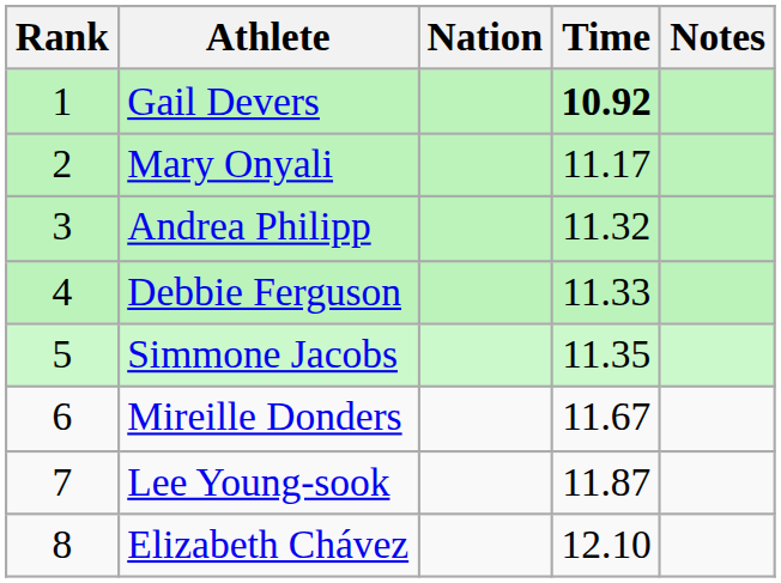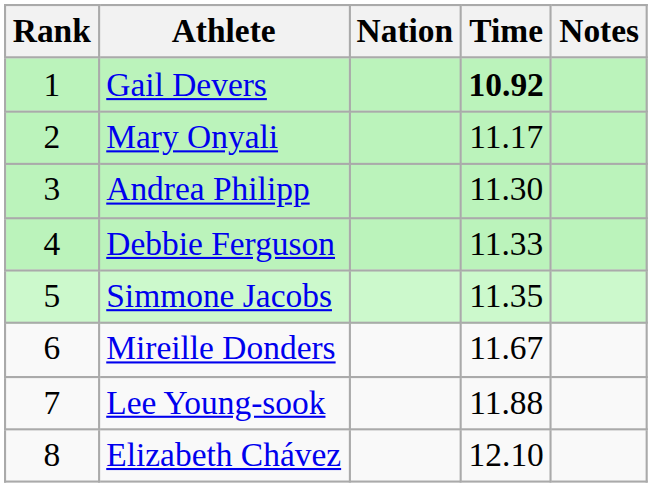Andrea Philipp | Time: 11.32 -> 11.30
Lee Young-sook | Time: 11.87 -> 11.88
